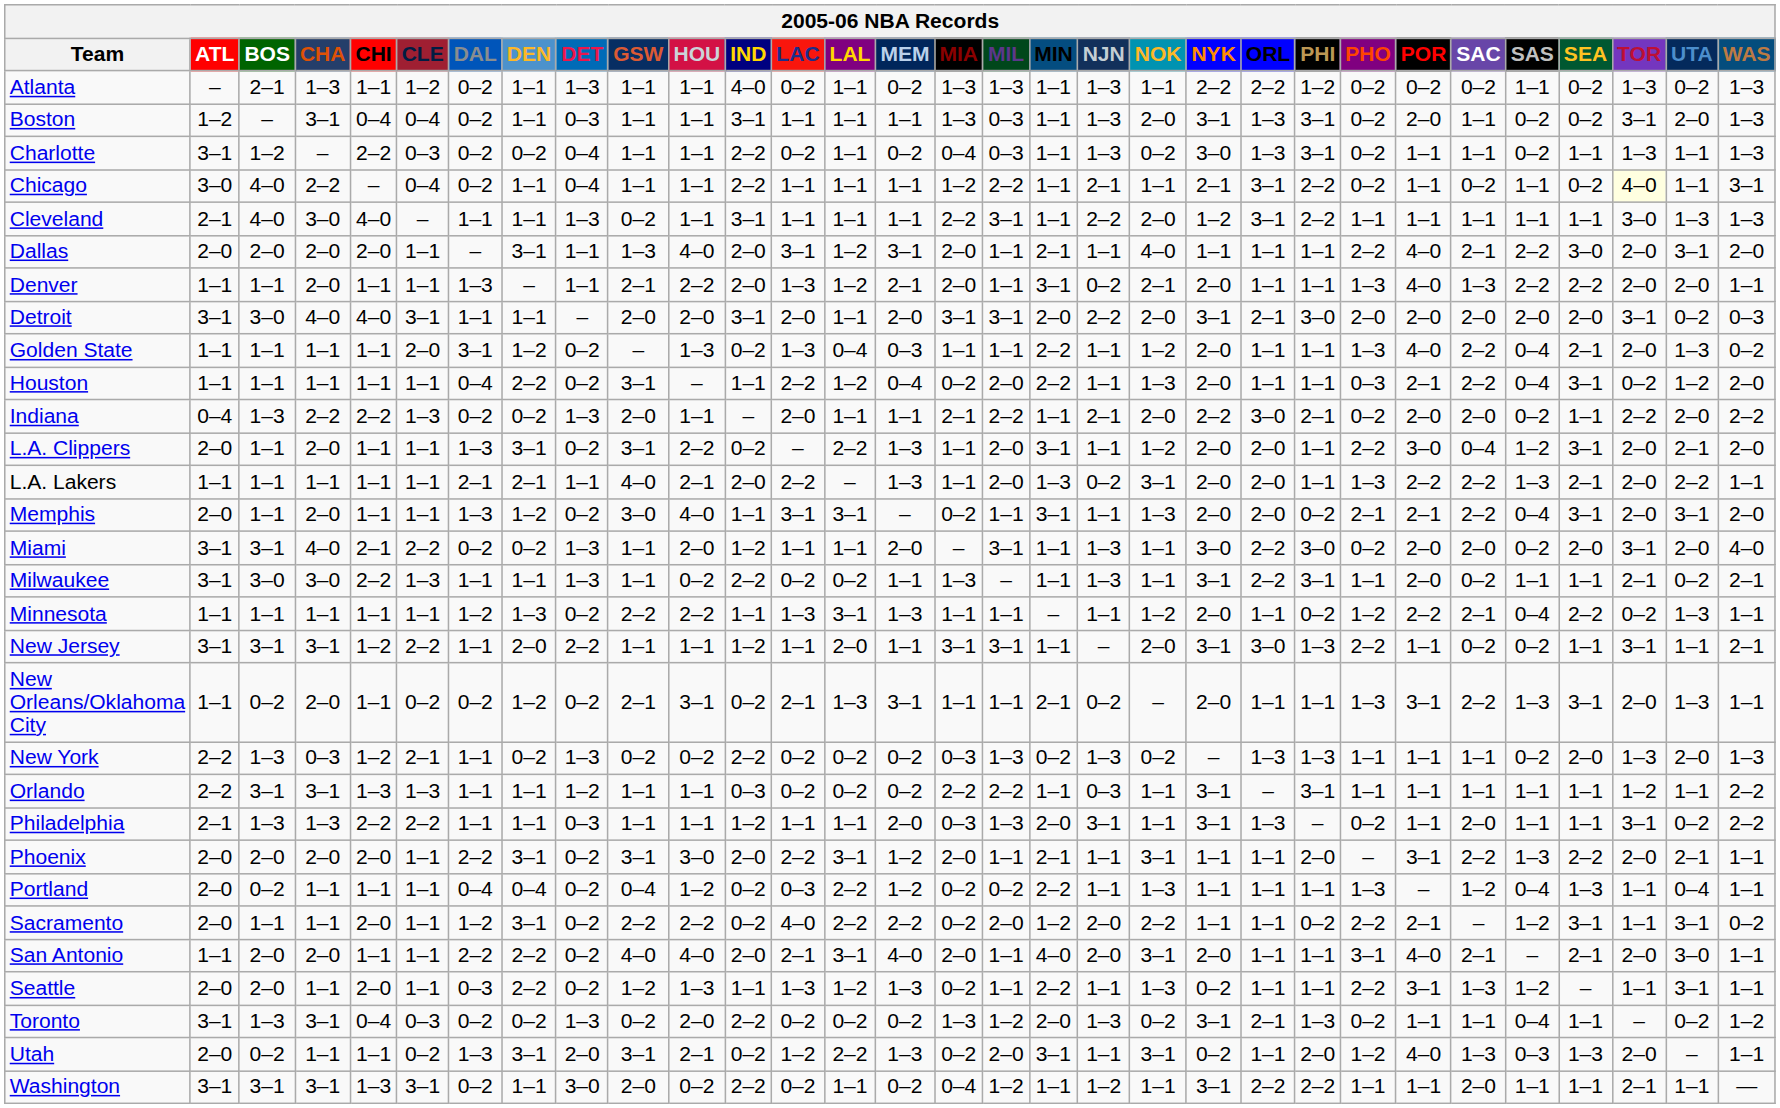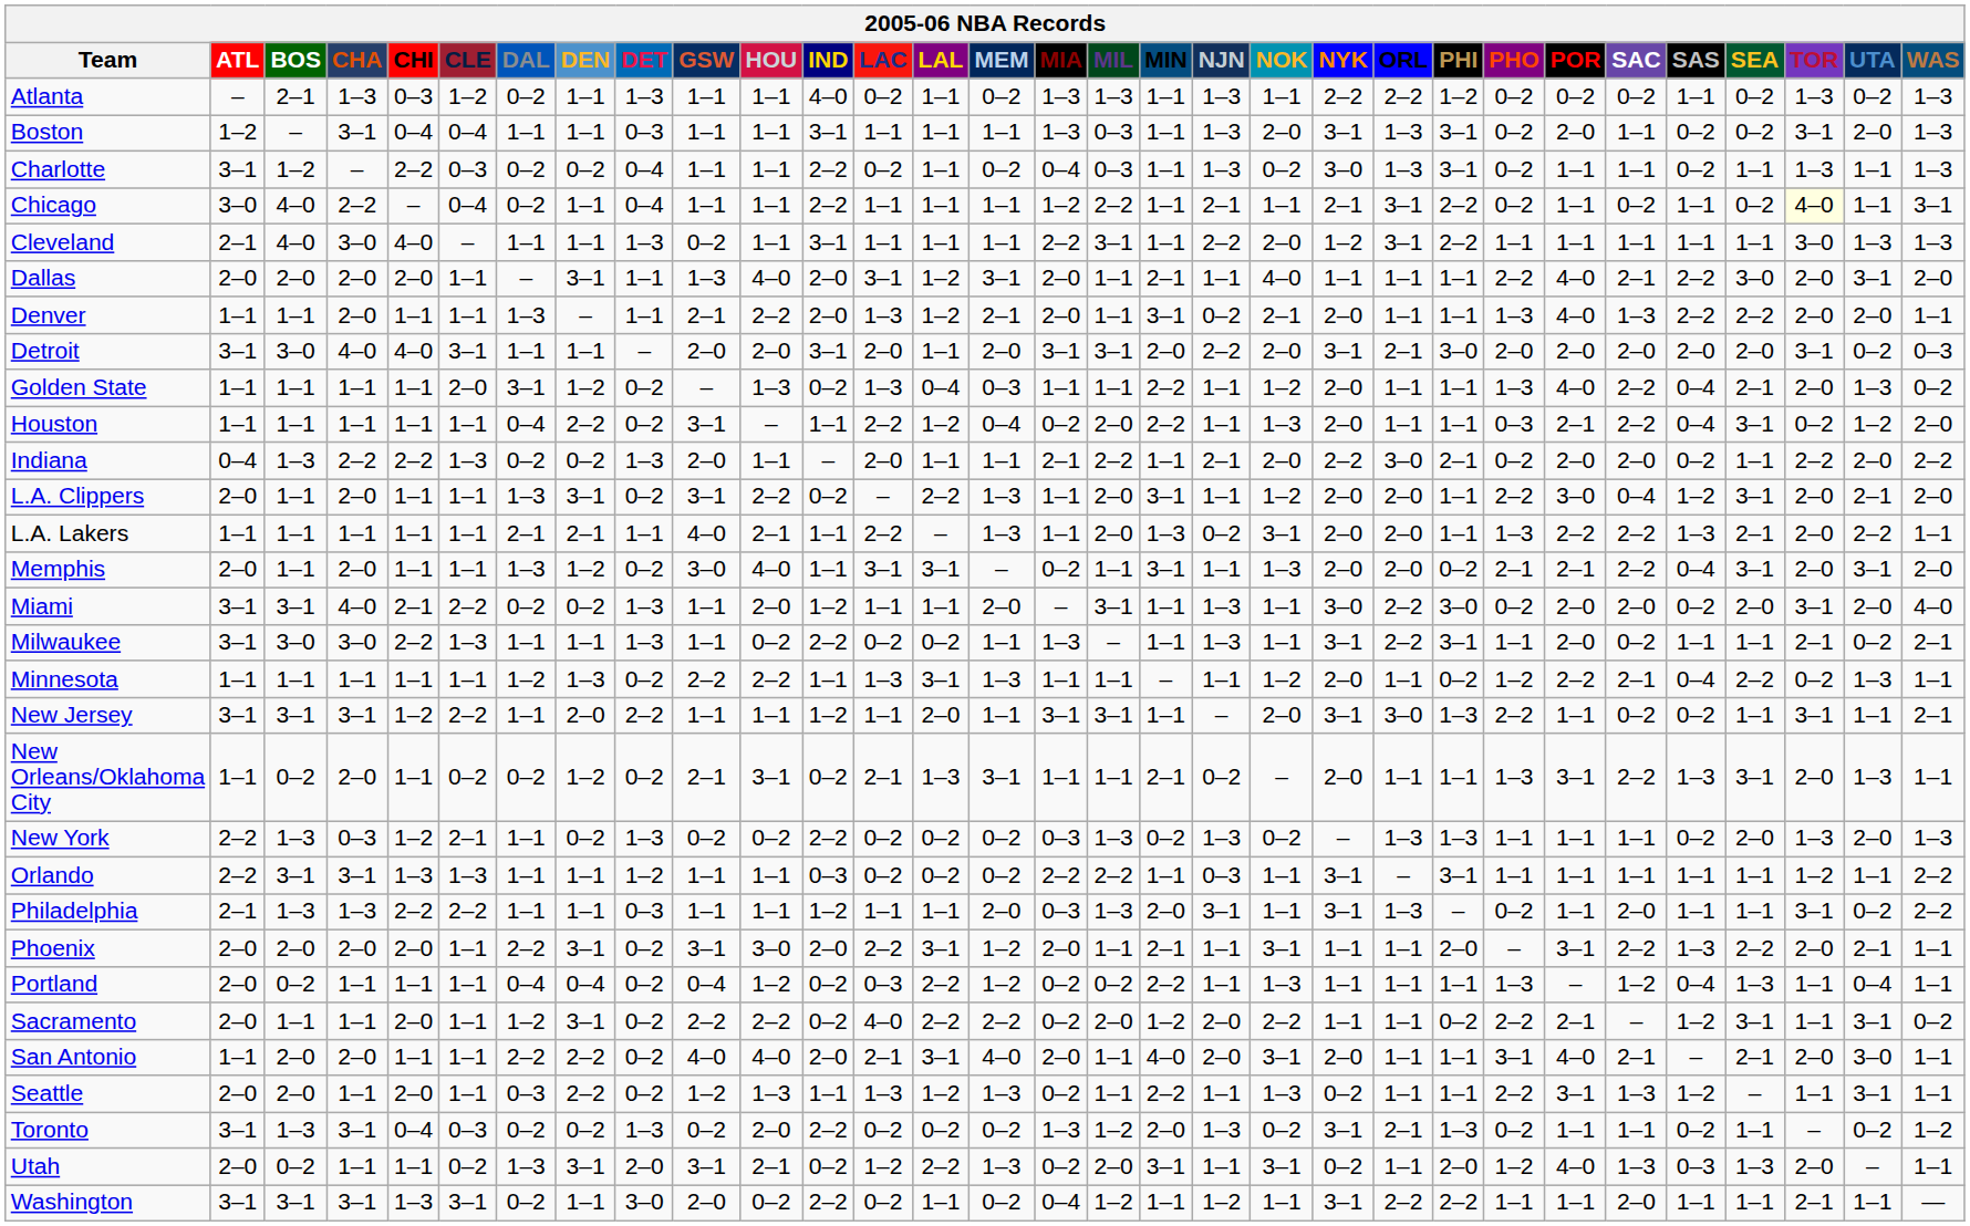Atlanta | CHI: 1–1 -> 0–3
Boston | DAL: 0–2 -> 1–1
L.A. Lakers | IND: 2–0 -> 1–1
Toronto | SAS: 0–4 -> 0–2
